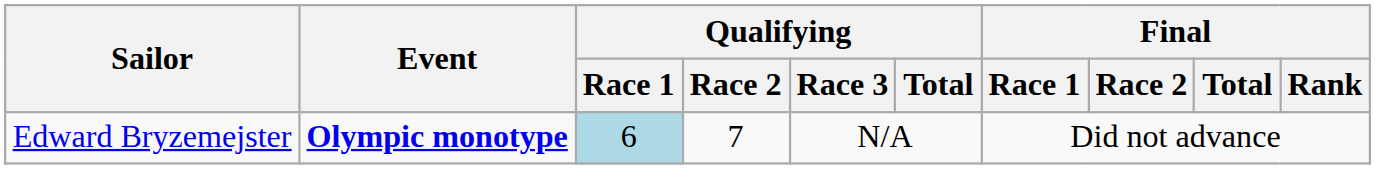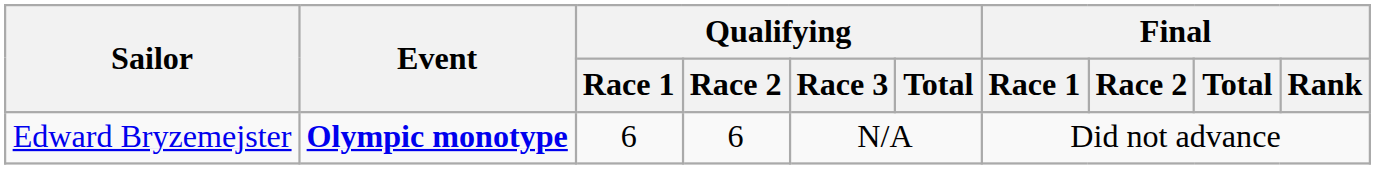Edward Bryzemejster | Qualifying / Race 1: lightblue background -> no background
Edward Bryzemejster | Qualifying / Race 2: 7 -> 6
